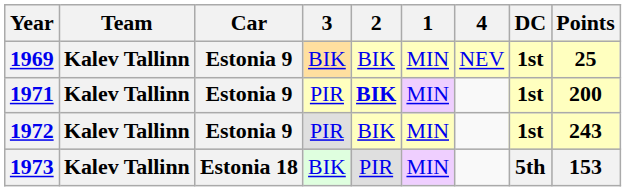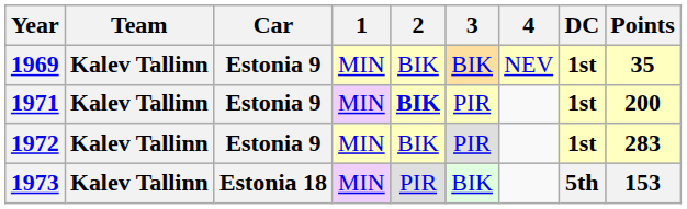columns swapped: 1 <-> 3
1969 | Points: 25 -> 35
1972 | Points: 243 -> 283
